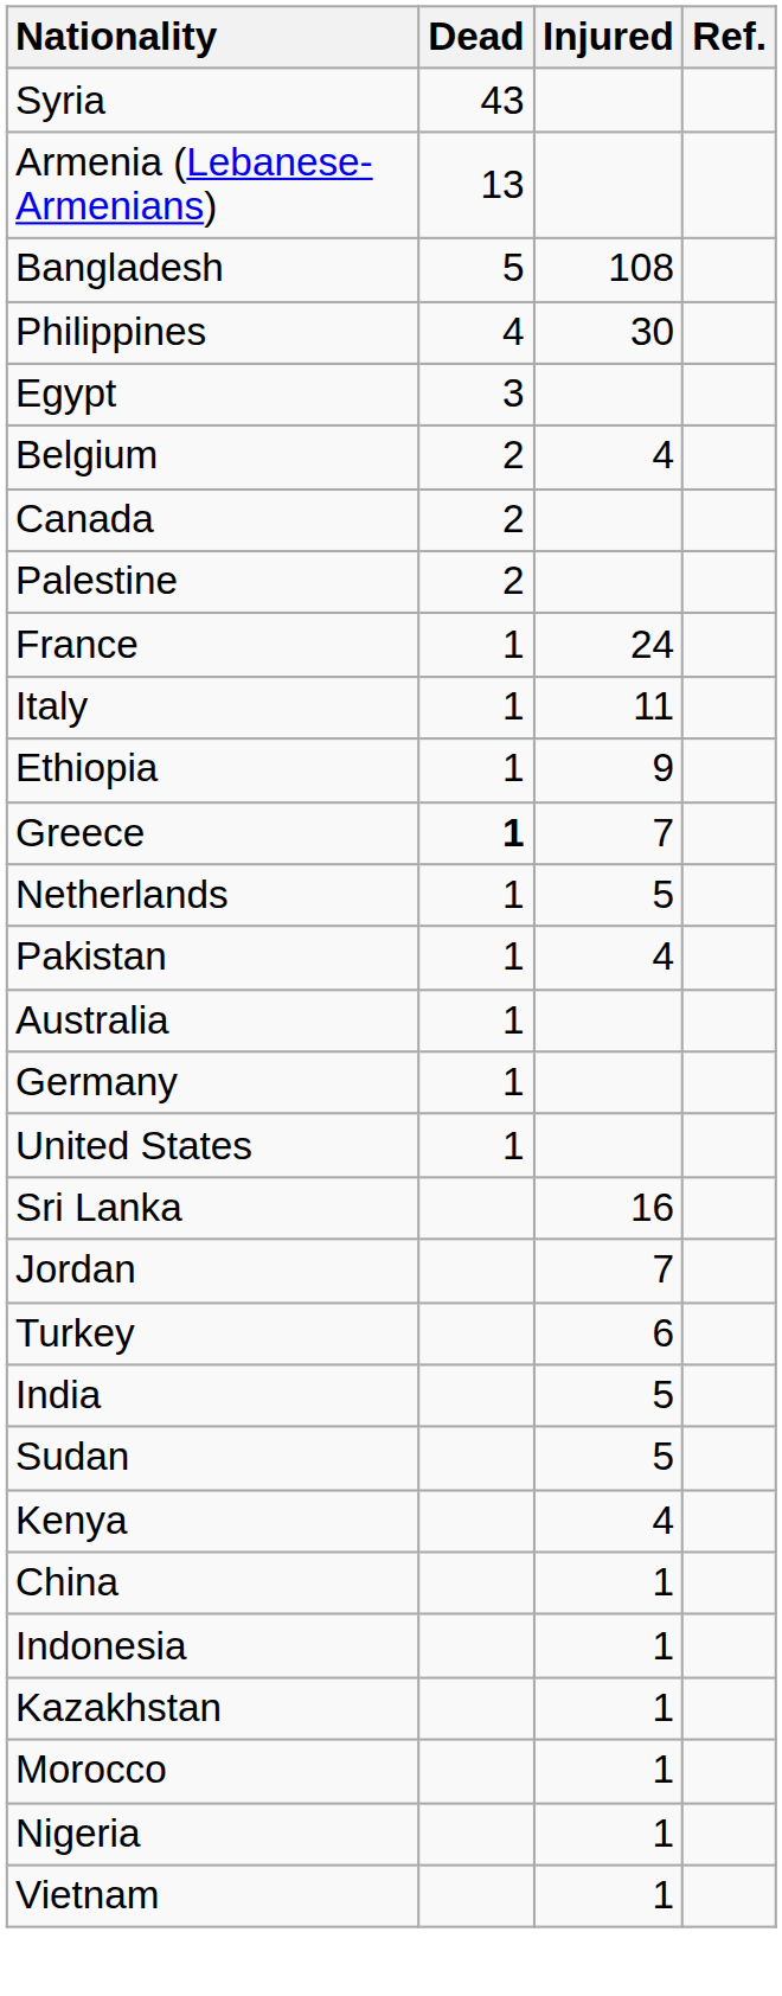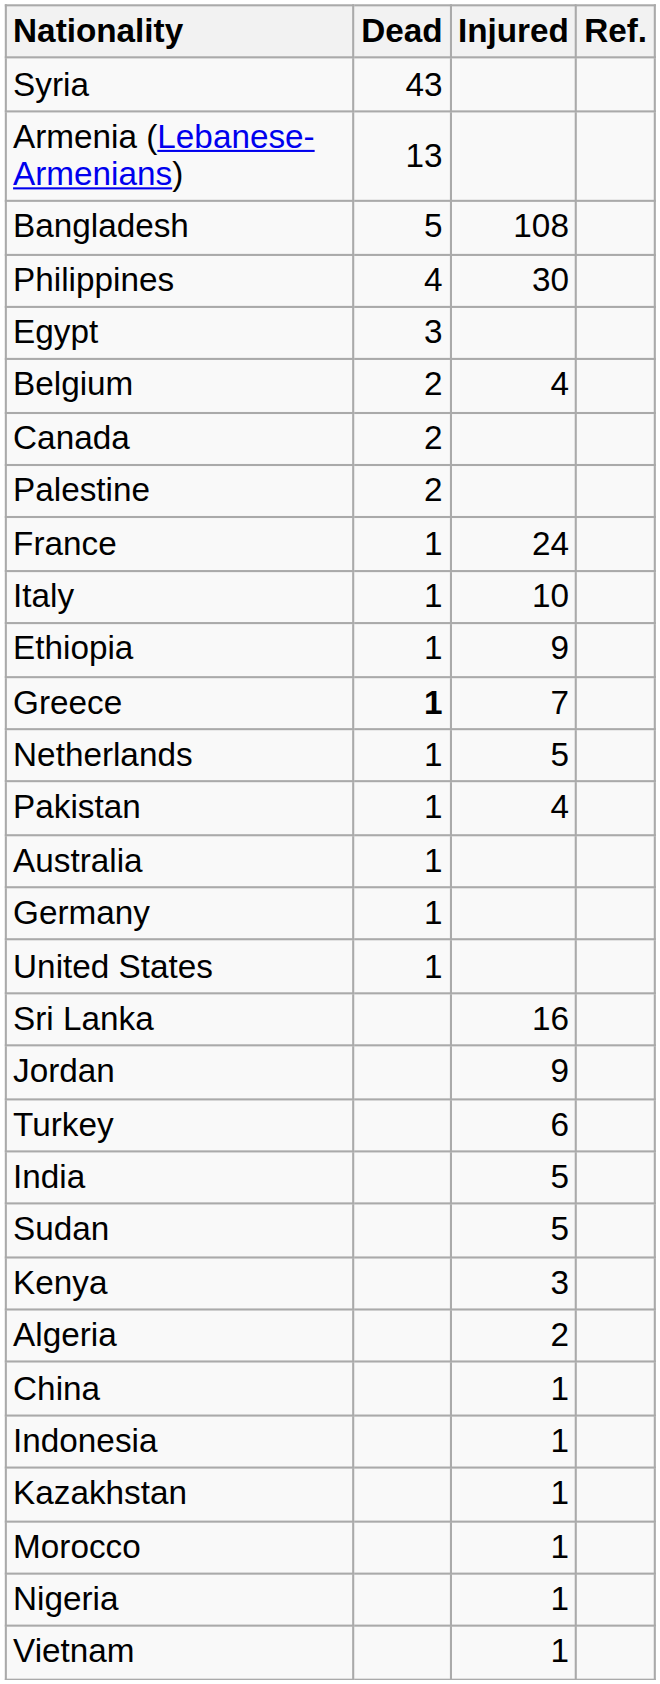Italy | Injured: 11 -> 10
Jordan | Injured: 7 -> 9
Kenya | Injured: 4 -> 3
+ row: Algeria | 2
